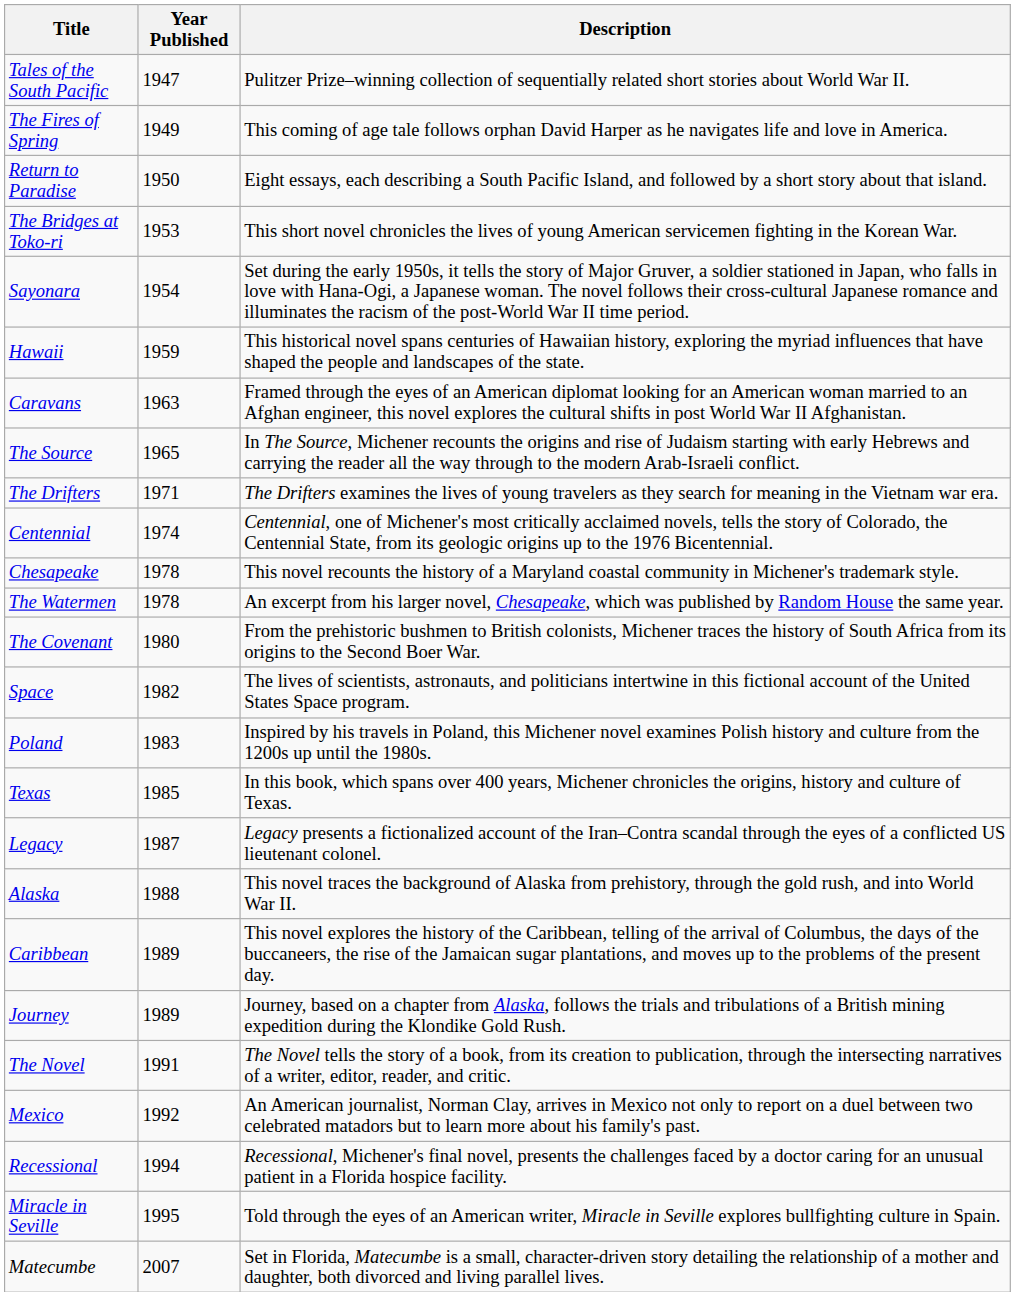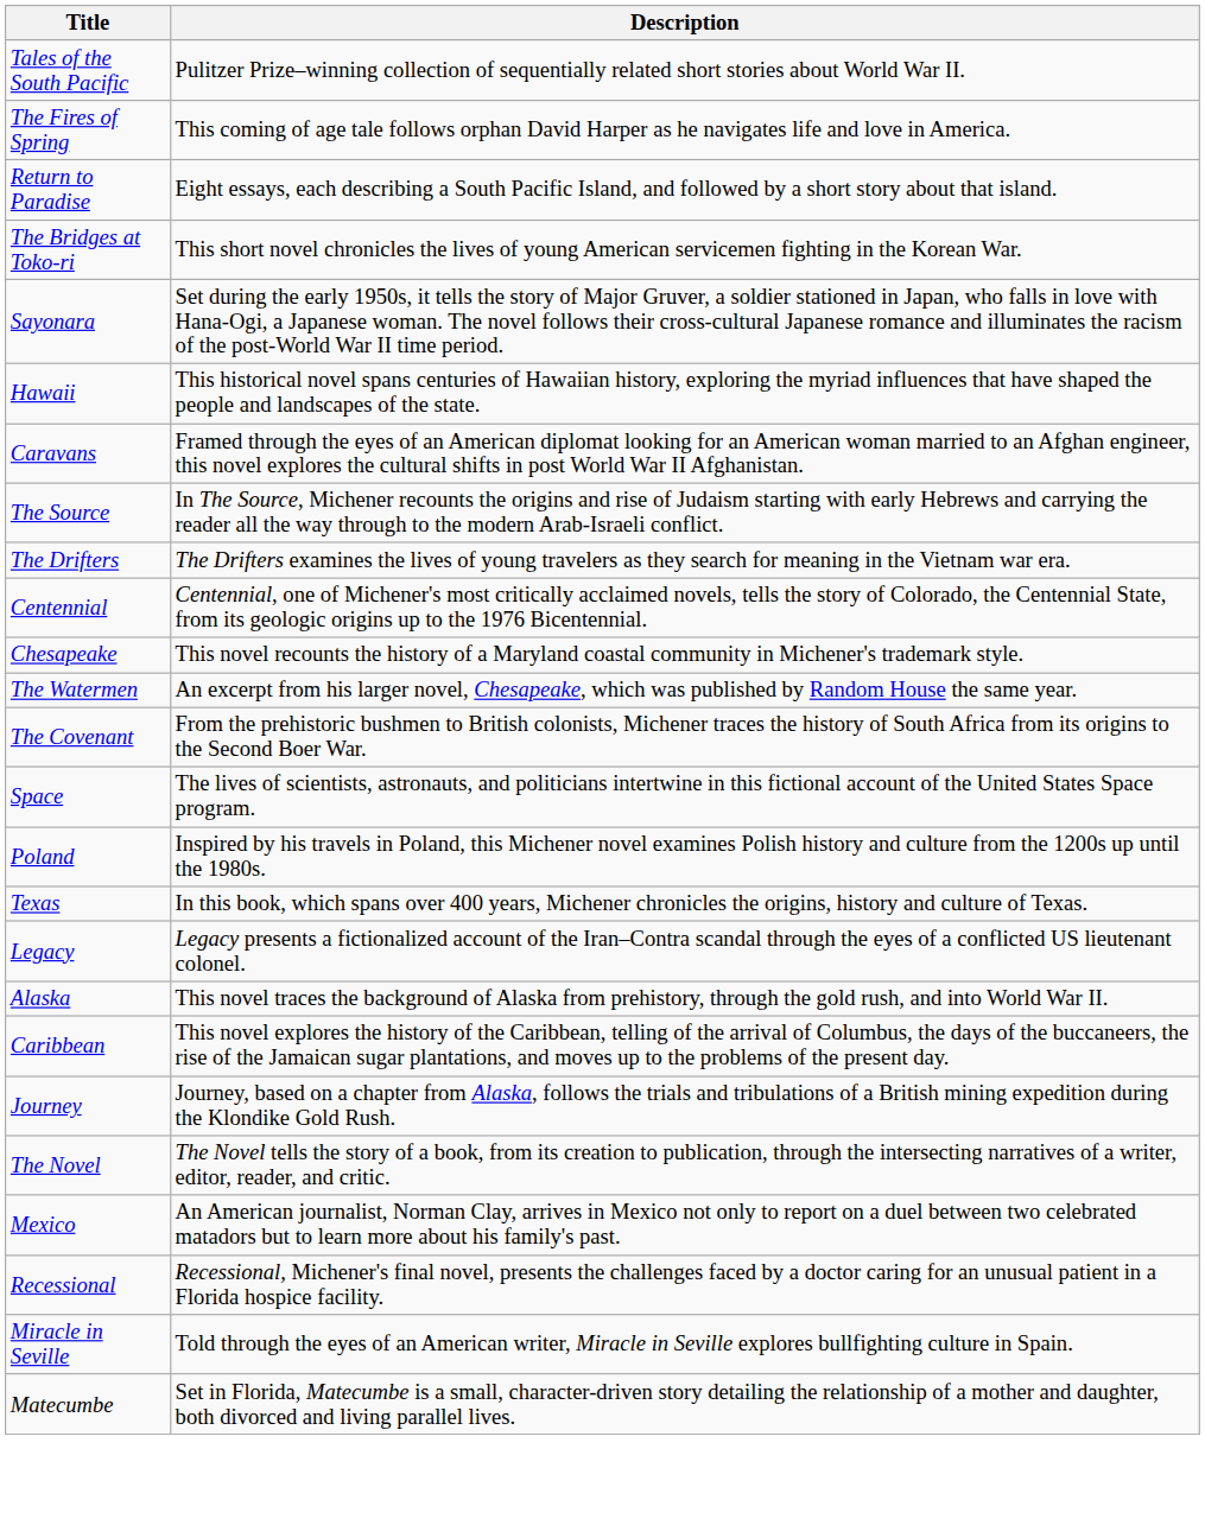- column: Year Published | 1947 | 1949 | 1950 | 1953 | 1954 | 1959 | 1963 | 1965 | 1971 | 1974 | 1978 | 1978 | 1980 | 1982 | 1983 | 1985 | 1987 | 1988 | 1989 | 1989 | 1991 | 1992 | 1994 | 1995 | 2007
